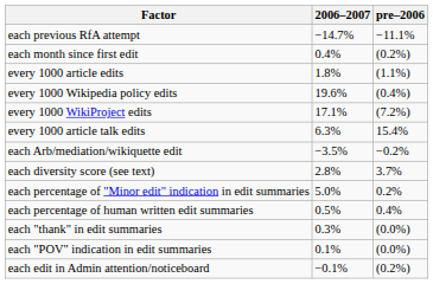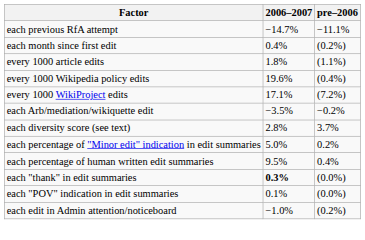- row: every 1000 article talk edits | 6.3% | 15.4%
each percentage of human written edit summaries | 2006–2007: 0.5% -> 9.5%
each "thank" in edit summaries | 2006–2007: normal -> bold
each edit in Admin attention/noticeboard | 2006–2007: −0.1% -> −1.0%
